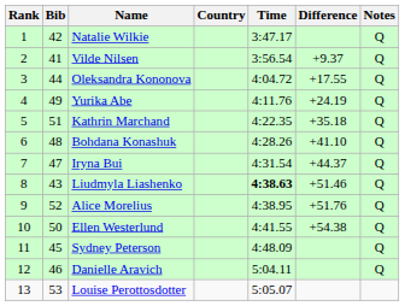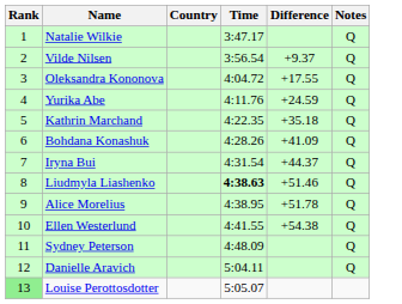- column: Bib | 42 | 41 | 44 | 49 | 51 | 48 | 47 | 43 | 52 | 50 | 45 | 46 | 53
Yurika Abe | Difference: +24.19 -> +24.59
Bohdana Konashuk | Difference: +41.10 -> +41.09
Alice Morelius | Difference: +51.76 -> +51.78
Louise Perottosdotter | Rank: no background -> lightgreen background
